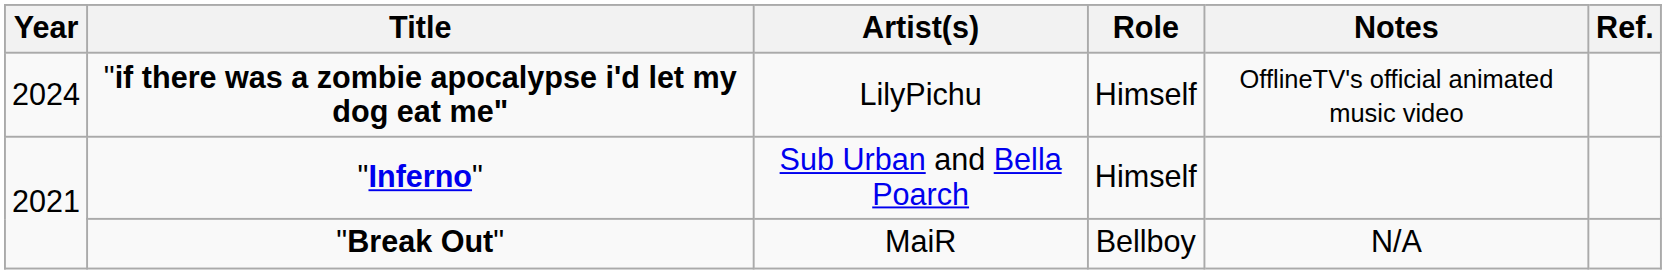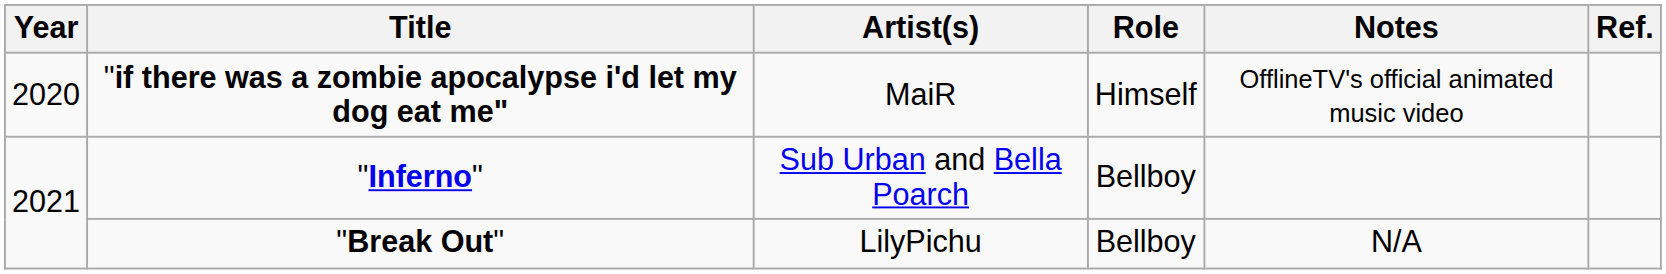"if there was a zombie apocalypse i'd let my dog eat me" | Year: 2024 -> 2020
"if there was a zombie apocalypse i'd let my dog eat me" | Artist(s): LilyPichu -> MaiR
"Inferno" | Role: Himself -> Bellboy
"Break Out" | Artist(s): MaiR -> LilyPichu
